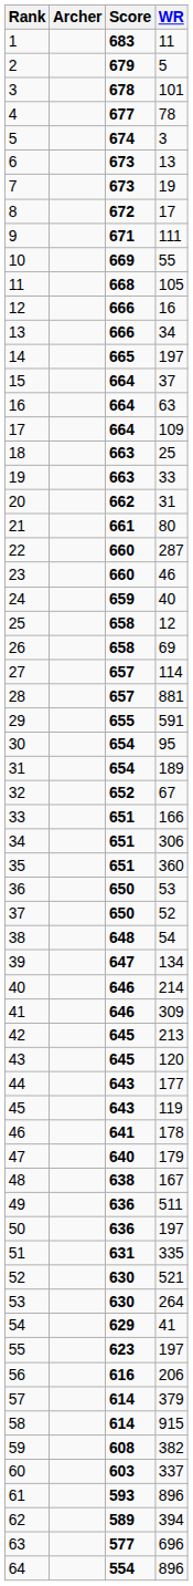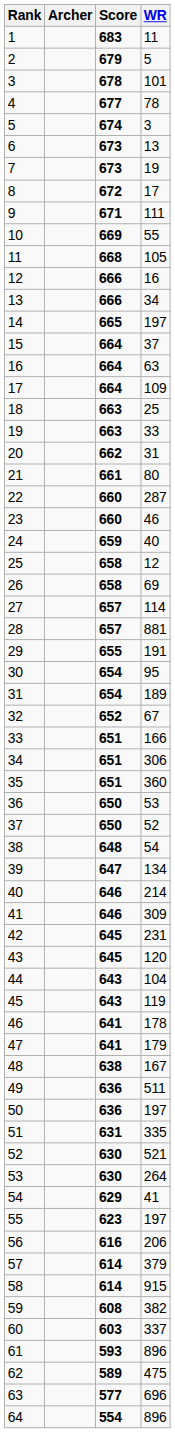29 | WR: 591 -> 191
42 | WR: 213 -> 231
44 | WR: 177 -> 104
47 | Score: 640 -> 641
62 | WR: 394 -> 475
